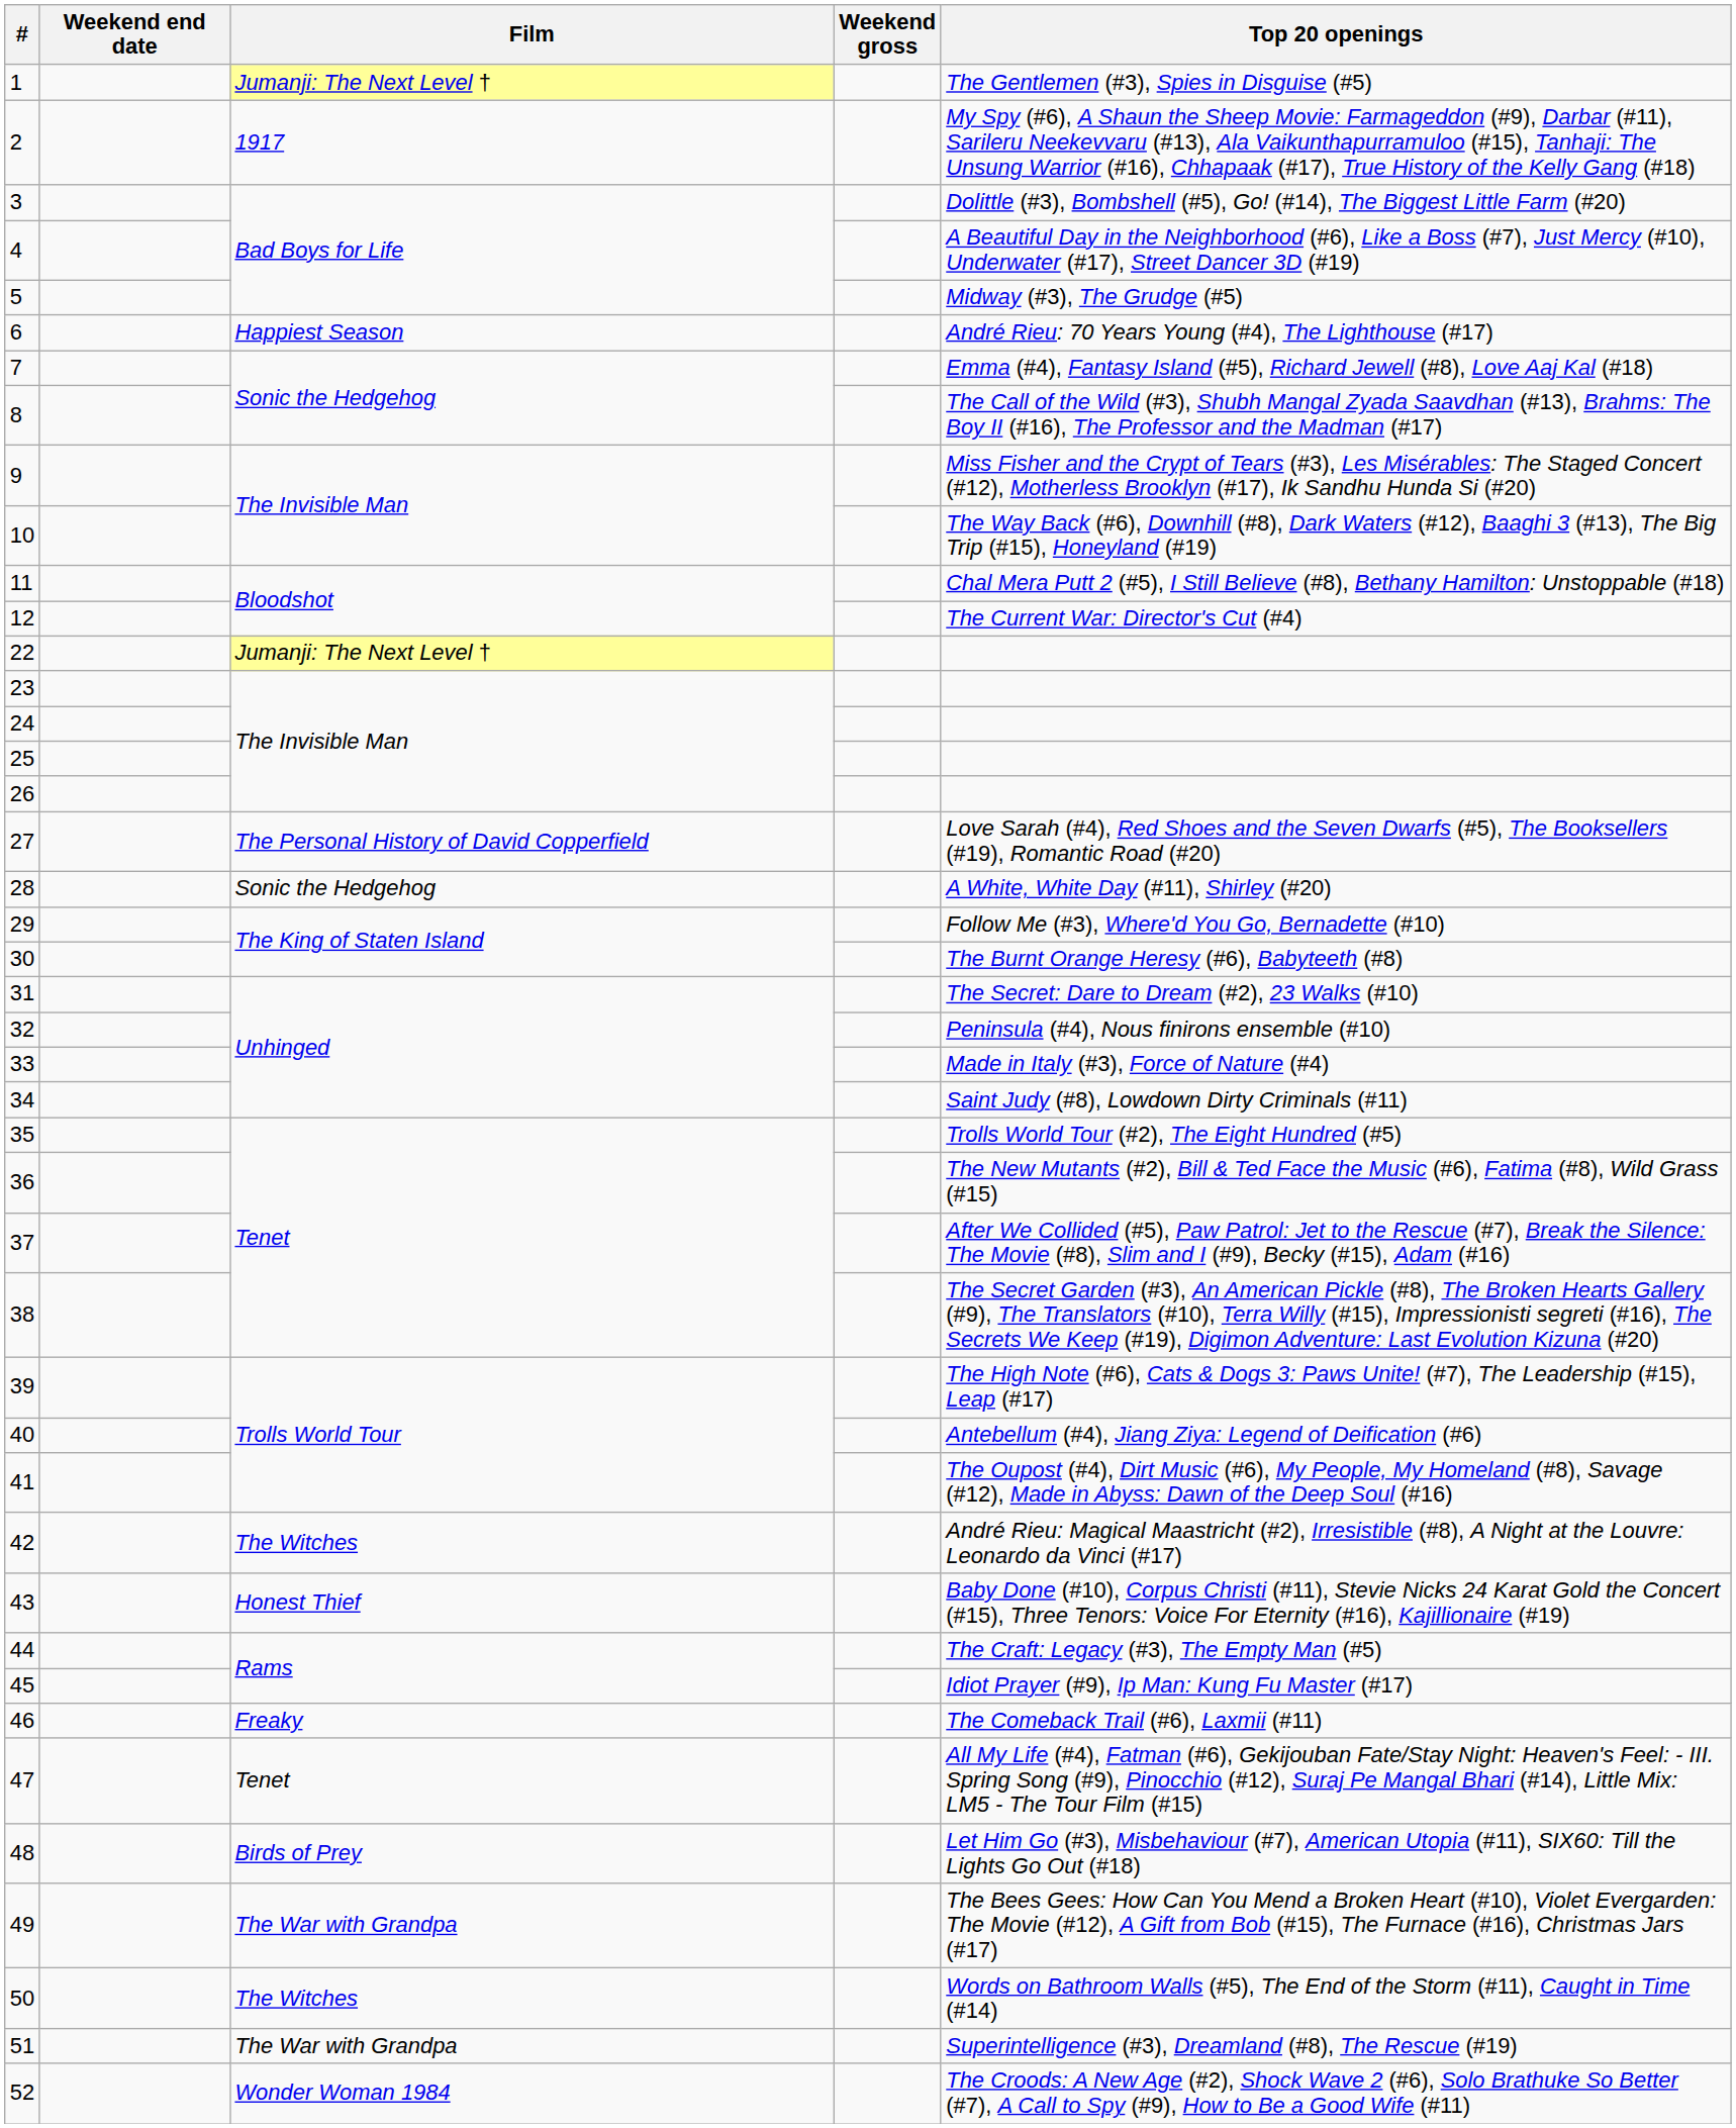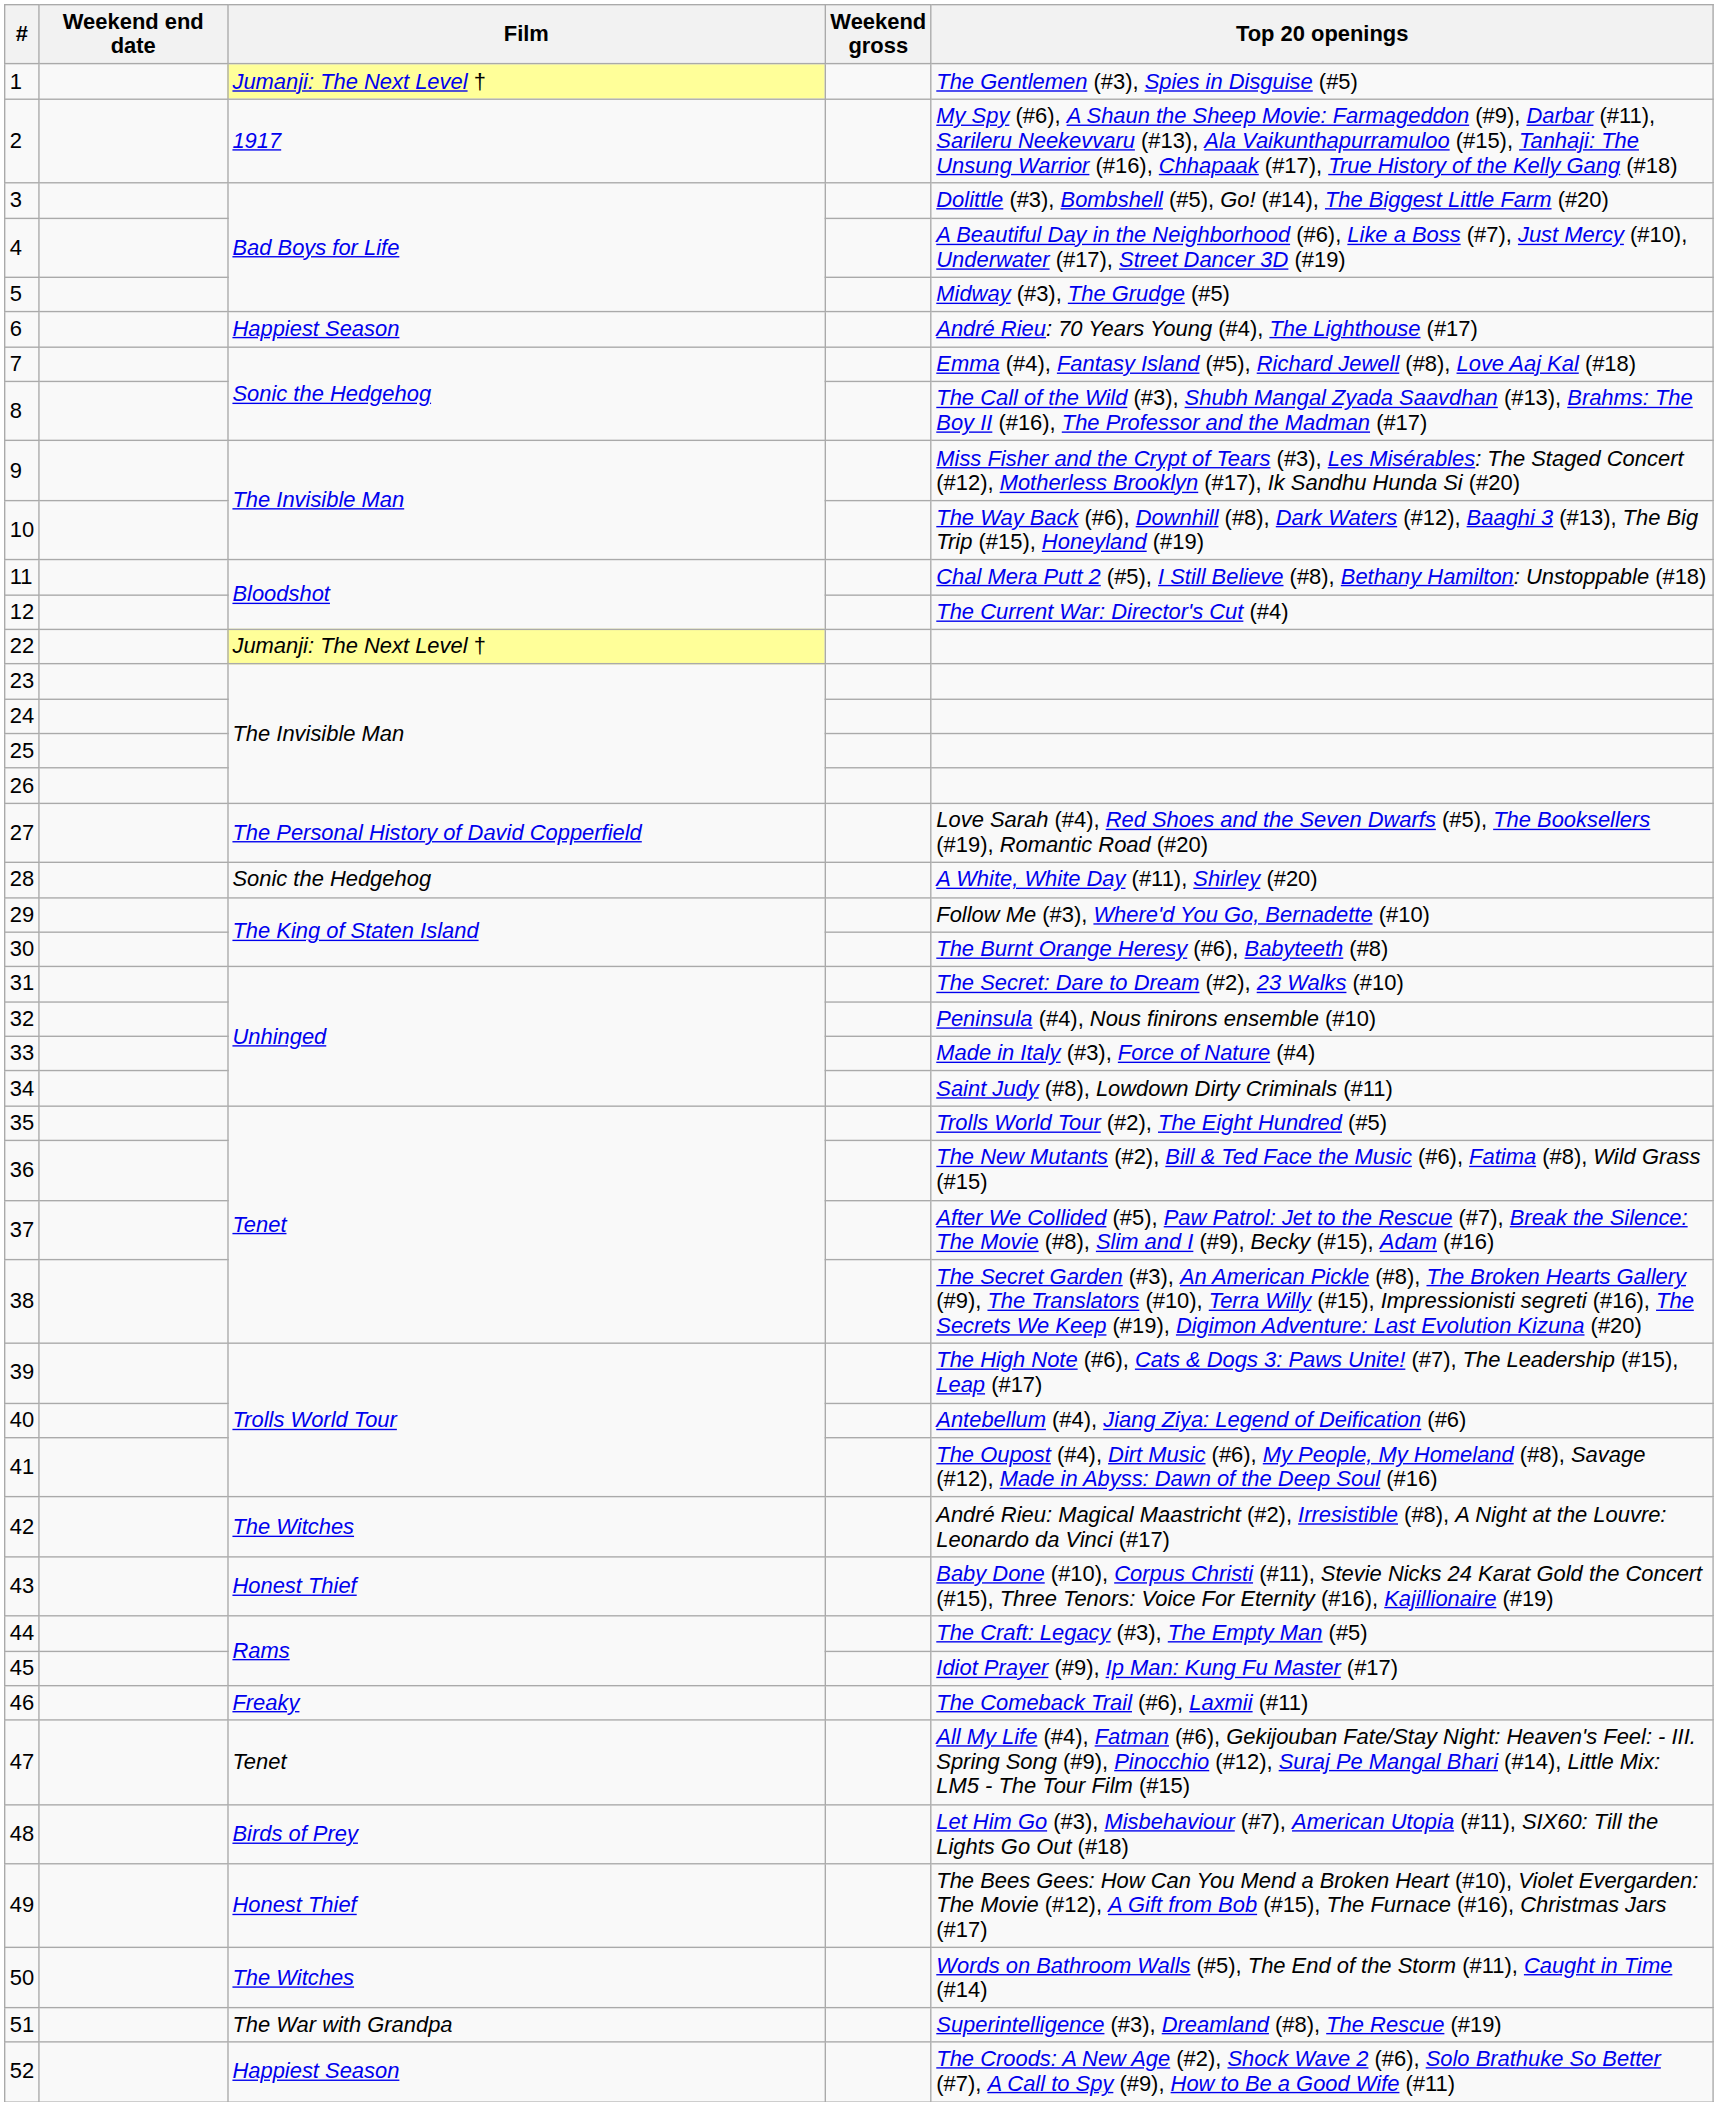49 | Film: The War with Grandpa -> Honest Thief
52 | Film: Wonder Woman 1984 -> Happiest Season
